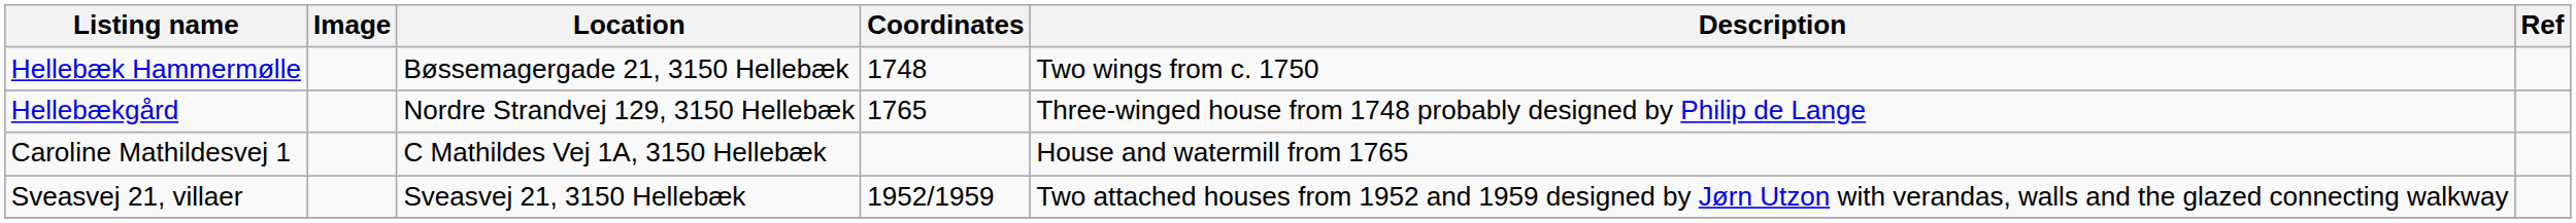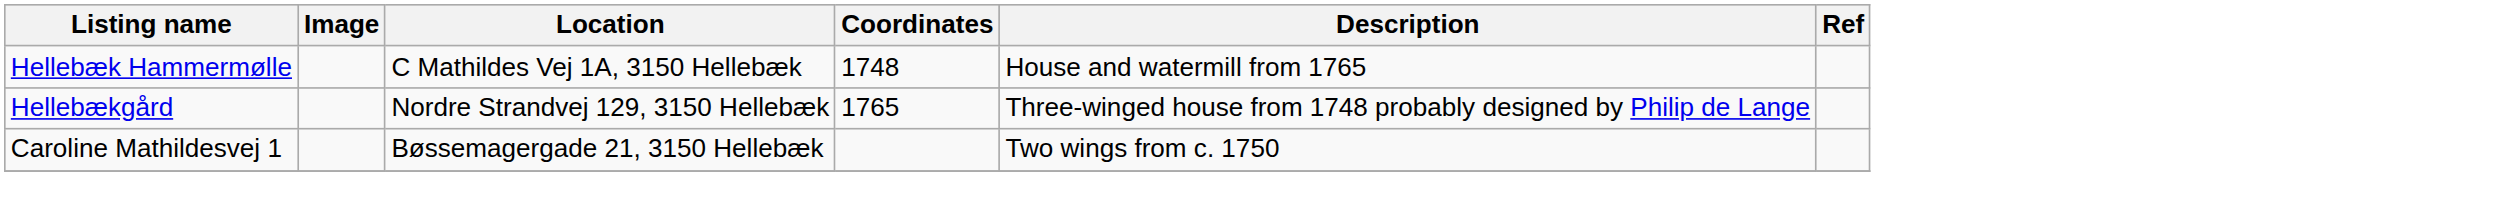Hellebæk Hammermølle | Location: Bøssemagergade 21, 3150 Hellebæk -> C Mathildes Vej 1A, 3150 Hellebæk
Hellebæk Hammermølle | Description: Two wings from c. 1750 -> House and watermill from 1765
Caroline Mathildesvej 1 | Location: C Mathildes Vej 1A, 3150 Hellebæk -> Bøssemagergade 21, 3150 Hellebæk
Caroline Mathildesvej 1 | Description: House and watermill from 1765 -> Two wings from c. 1750
- row: Sveasvej 21, villaer | Sveasvej 21, 3150 Hellebæk | 1952/1959 | Two attached houses from 1952 and 1959 designed by Jørn Utzon with verandas, walls and the glazed connecting walkway
